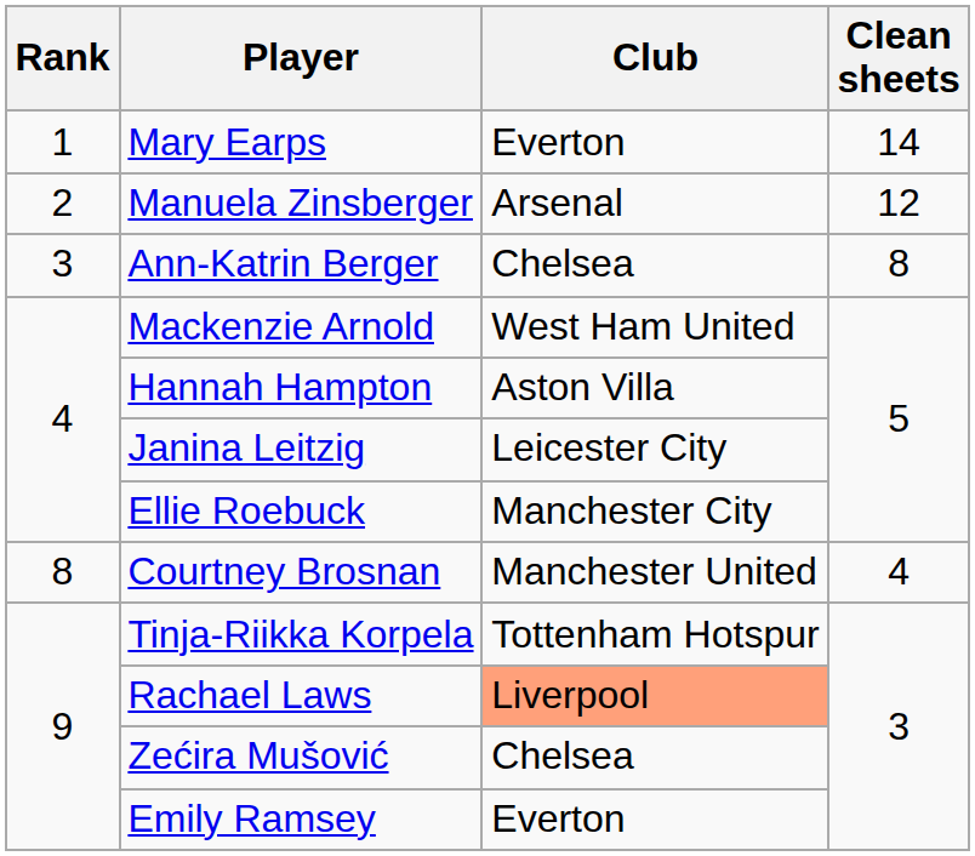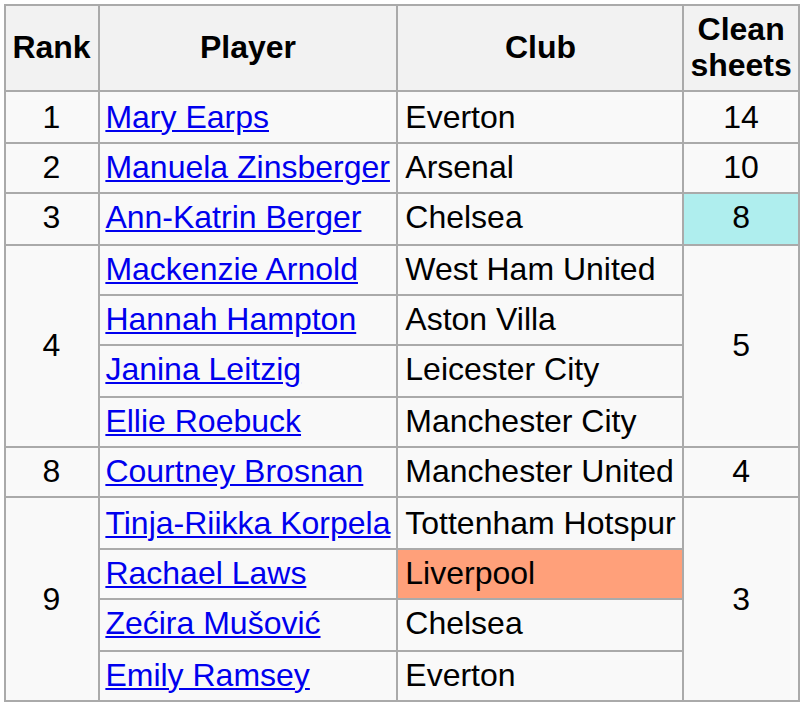Manuela Zinsberger | Clean sheets: 12 -> 10
Ann-Katrin Berger | Clean sheets: no background -> paleturquoise background
